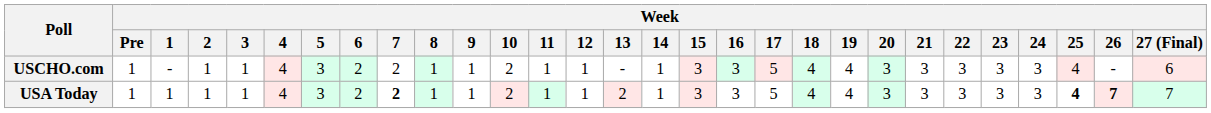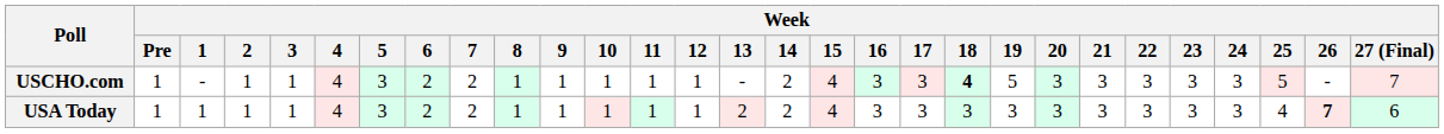USCHO.com | Week / 10: 2 -> 1
USCHO.com | Week / 14: 1 -> 2
USCHO.com | Week / 15: 3 -> 4
USCHO.com | Week / 17: 5 -> 3
USCHO.com | Week / 18: normal -> bold
USCHO.com | Week / 19: 4 -> 5
USCHO.com | Week / 25: 4 -> 5
USCHO.com | Week / 27 (Final): 6 -> 7
USA Today | Week / 7: bold -> normal
USA Today | Week / 10: 2 -> 1
USA Today | Week / 14: 1 -> 2
USA Today | Week / 15: 3 -> 4
USA Today | Week / 17: 5 -> 3
USA Today | Week / 18: 4 -> 3
USA Today | Week / 19: 4 -> 3
USA Today | Week / 25: bold -> normal
USA Today | Week / 27 (Final): 7 -> 6
